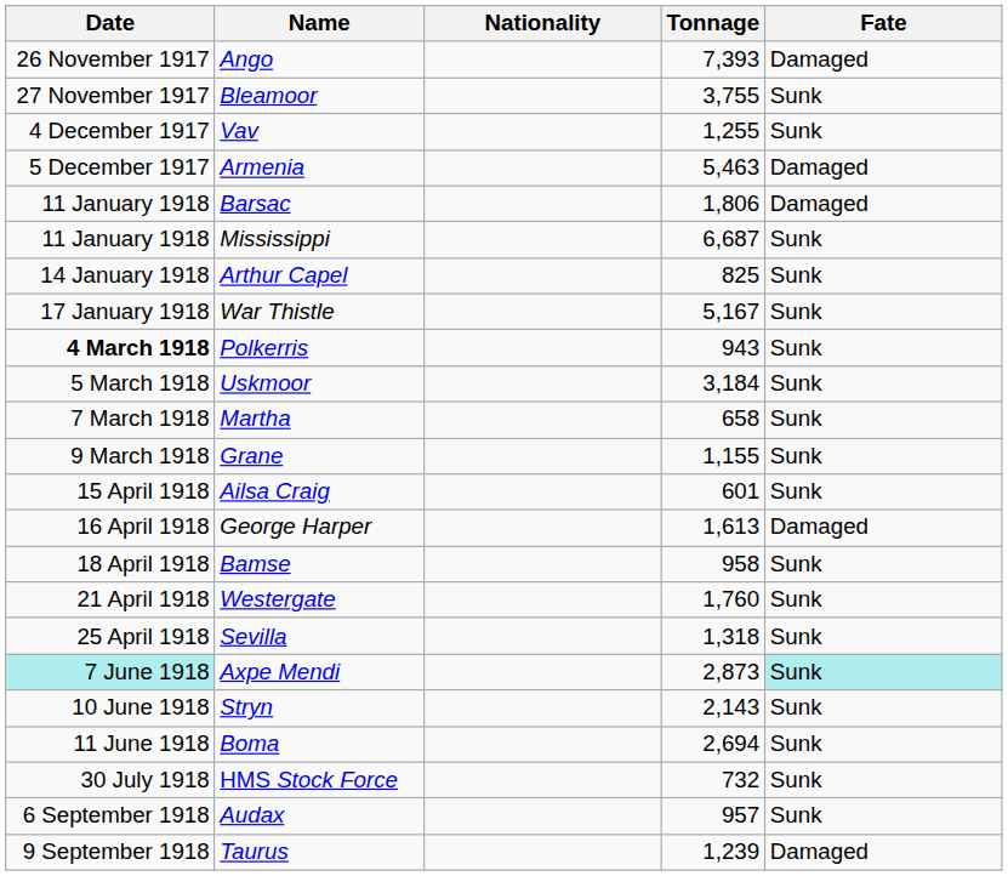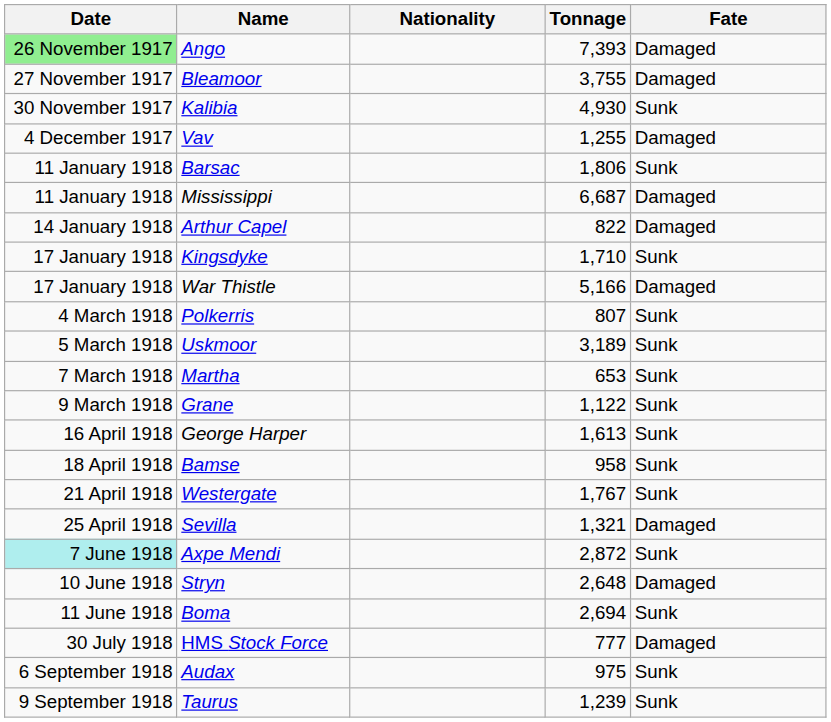Ango | Date: no background -> lightgreen background
Bleamoor | Fate: Sunk -> Damaged
+ row: 30 November 1917 | Kalibia | 4,930 | Sunk
Vav | Fate: Sunk -> Damaged
- row: 5 December 1917 | Armenia | 5,463 | Damaged
Barsac | Fate: Damaged -> Sunk
Mississippi | Fate: Sunk -> Damaged
Arthur Capel | Tonnage: 825 -> 822
Arthur Capel | Fate: Sunk -> Damaged
+ row: 17 January 1918 | Kingsdyke | 1,710 | Sunk
War Thistle | Tonnage: 5,167 -> 5,166
War Thistle | Fate: Sunk -> Damaged
Polkerris | Date: bold -> normal
Polkerris | Tonnage: 943 -> 807
Uskmoor | Tonnage: 3,184 -> 3,189
Martha | Tonnage: 658 -> 653
Grane | Tonnage: 1,155 -> 1,122
- row: 15 April 1918 | Ailsa Craig | 601 | Sunk
George Harper | Fate: Damaged -> Sunk
Westergate | Tonnage: 1,760 -> 1,767
Sevilla | Tonnage: 1,318 -> 1,321
Sevilla | Fate: Sunk -> Damaged
Axpe Mendi | Tonnage: 2,873 -> 2,872
Axpe Mendi | Fate: paleturquoise background -> no background
Stryn | Tonnage: 2,143 -> 2,648
Stryn | Fate: Sunk -> Damaged
HMS Stock Force | Tonnage: 732 -> 777
HMS Stock Force | Fate: Sunk -> Damaged
Audax | Tonnage: 957 -> 975
Taurus | Fate: Damaged -> Sunk
